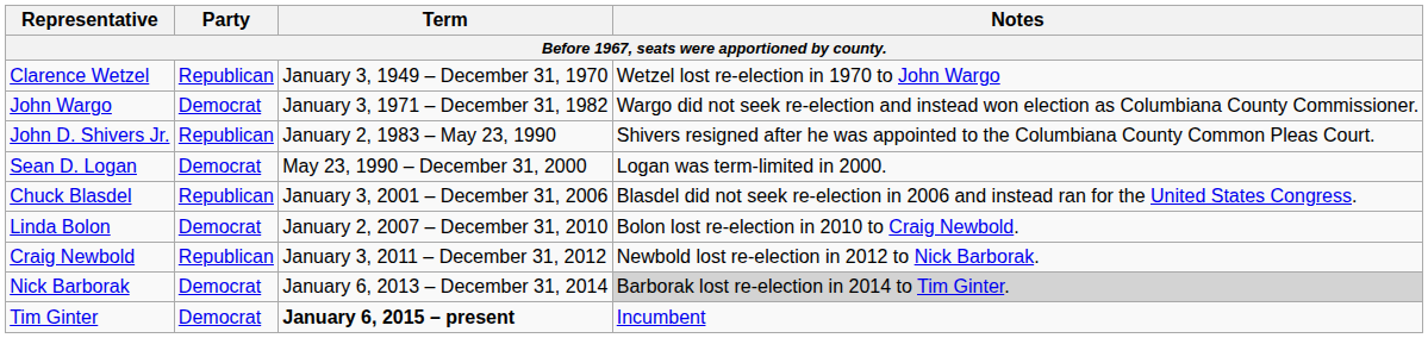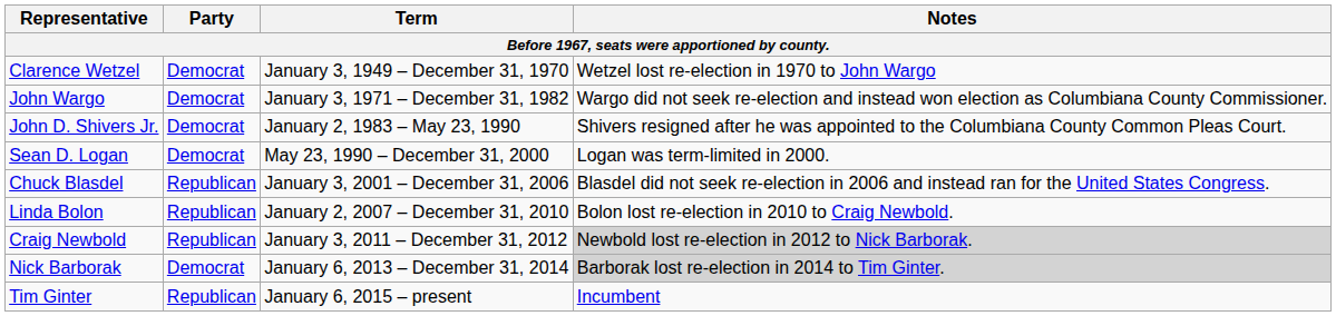Clarence Wetzel | Party: Republican -> Democrat
John D. Shivers Jr. | Party: Republican -> Democrat
Linda Bolon | Party: Democrat -> Republican
Craig Newbold | Notes: no background -> lightgrey background
Tim Ginter | Party: Democrat -> Republican
Tim Ginter | Term: bold -> normal
